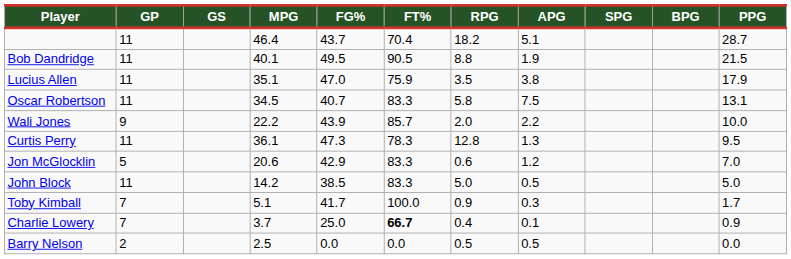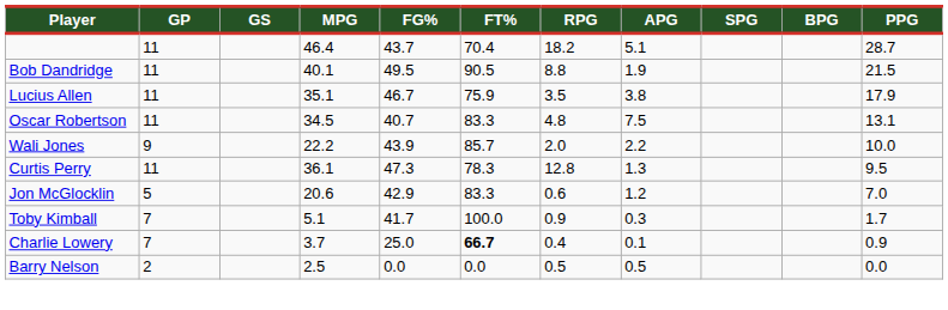Lucius Allen | FG%: 47.0 -> 46.7
Oscar Robertson | RPG: 5.8 -> 4.8
- row: John Block | 11 | 14.2 | 38.5 | 83.3 | 5.0 | 0.5 | 5.0
